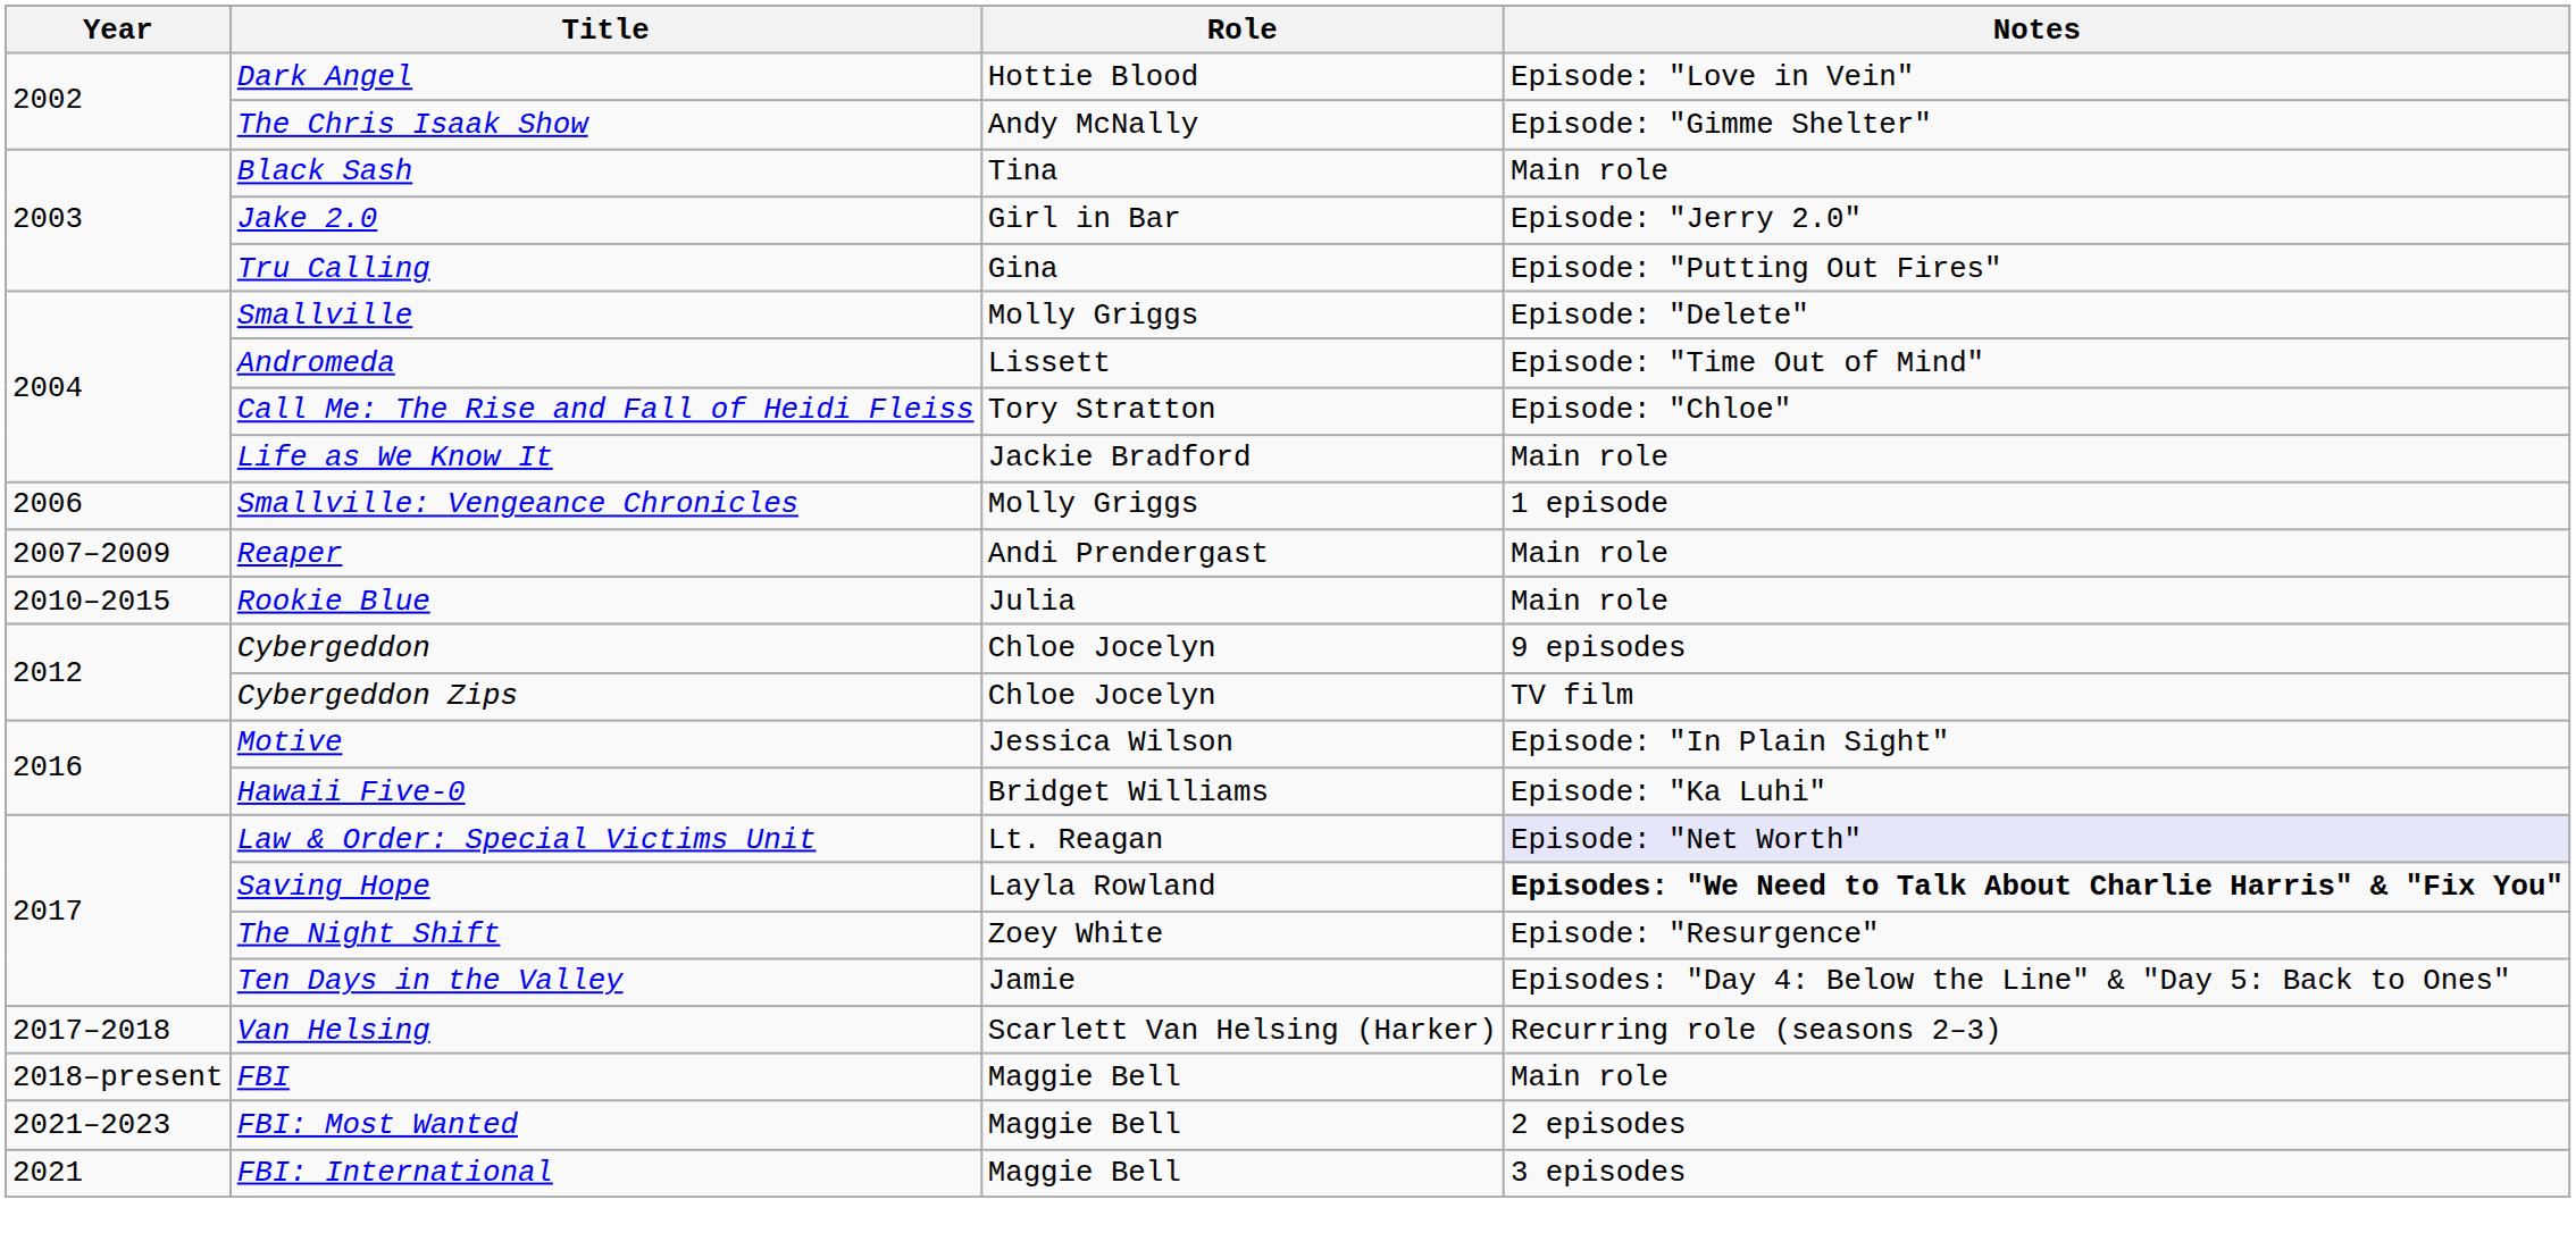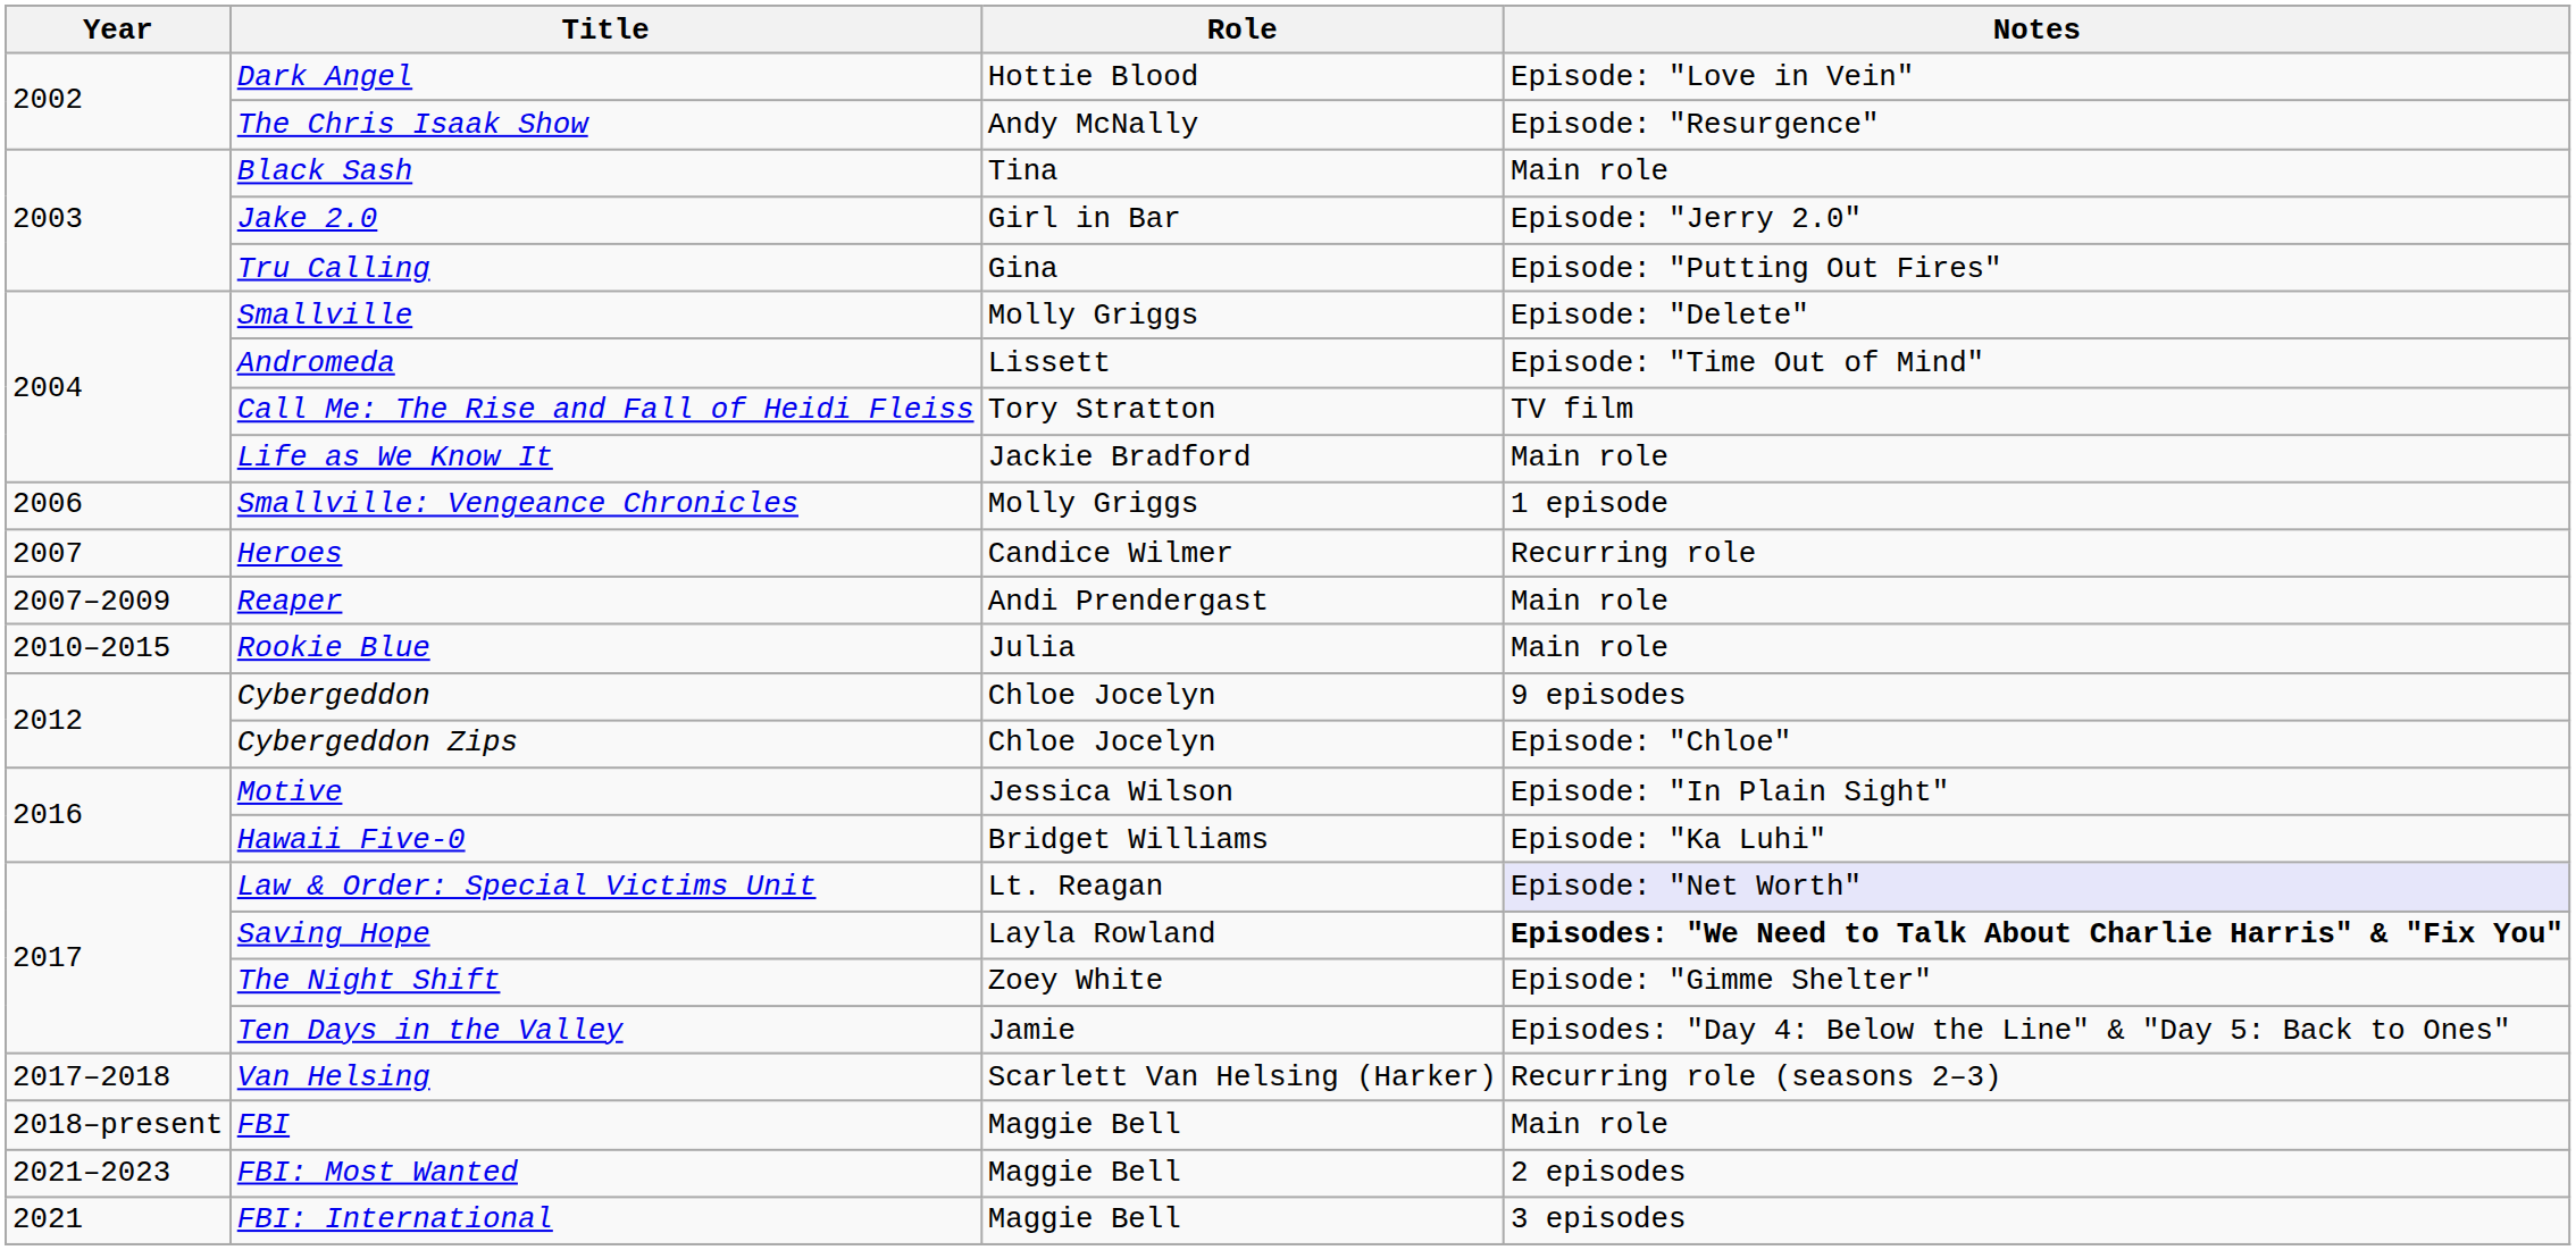The Chris Isaak Show | Notes: Episode: "Gimme Shelter" -> Episode: "Resurgence"
Call Me: The Rise and Fall of Heidi Fleiss | Notes: Episode: "Chloe" -> TV film
+ row: 2007 | Heroes | Candice Wilmer | Recurring role
Cybergeddon Zips | Notes: TV film -> Episode: "Chloe"
The Night Shift | Notes: Episode: "Resurgence" -> Episode: "Gimme Shelter"
